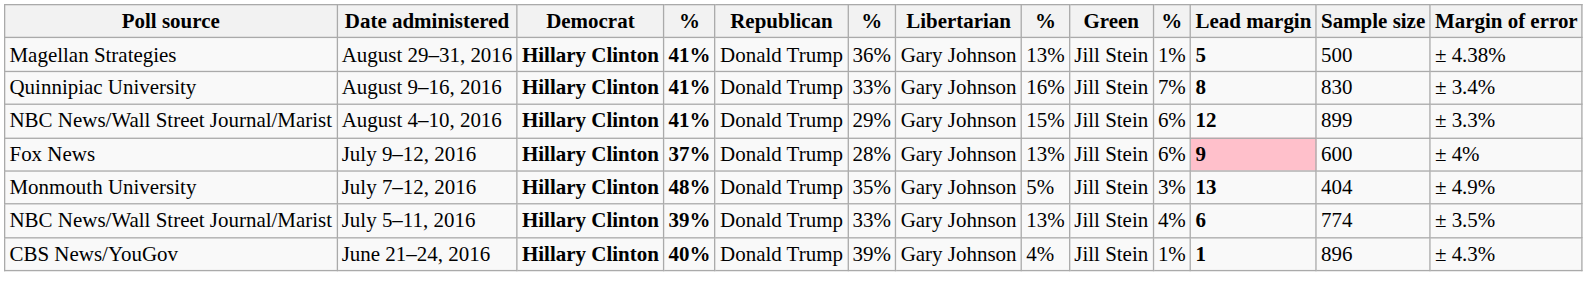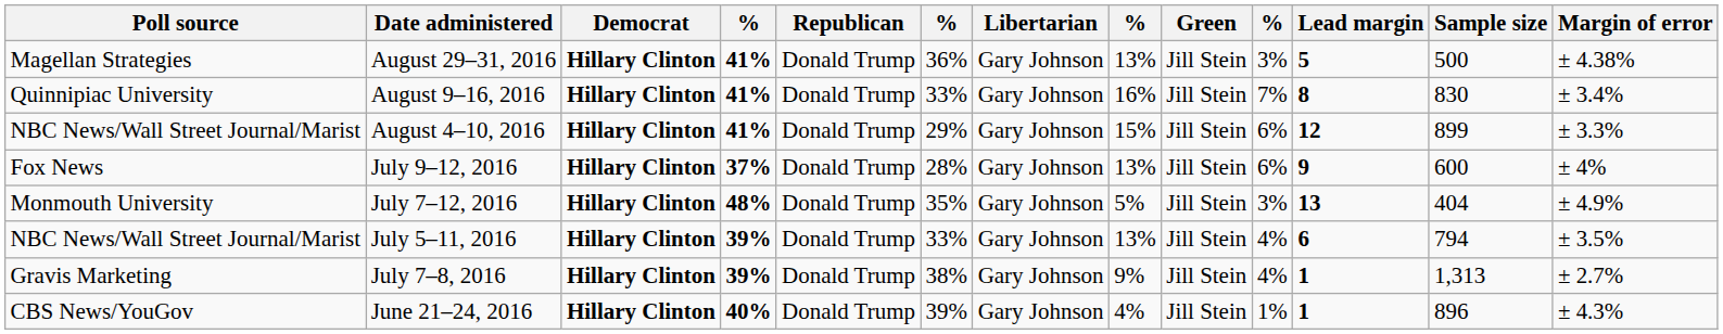August 29–31, 2016 | column 10: 1% -> 3%
July 9–12, 2016 | Lead margin: pink background -> no background
July 5–11, 2016 | Sample size: 774 -> 794
+ row: Gravis Marketing | July 7–8, 2016 | Hillary Clinton | 39% | Donald Trump | 38% | Gary Johnson | 9% | Jill Stein | 4% | 1 | 1,313 | ± 2.7%
